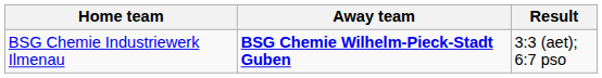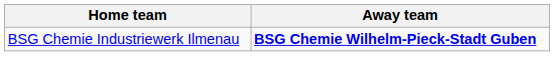- column: Result | 3:3 (aet); 6:7 pso
